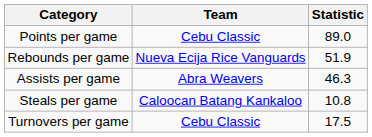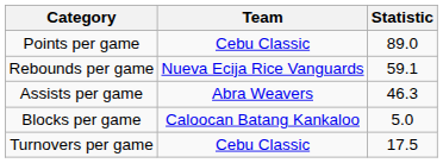Rebounds per game | Statistic: 51.9 -> 59.1
- row: Steals per game | Caloocan Batang Kankaloo | 10.8
+ row: Blocks per game | Caloocan Batang Kankaloo | 5.0
